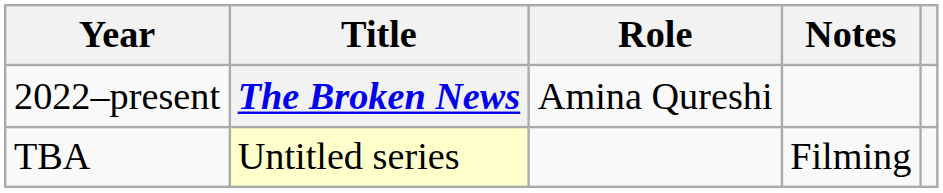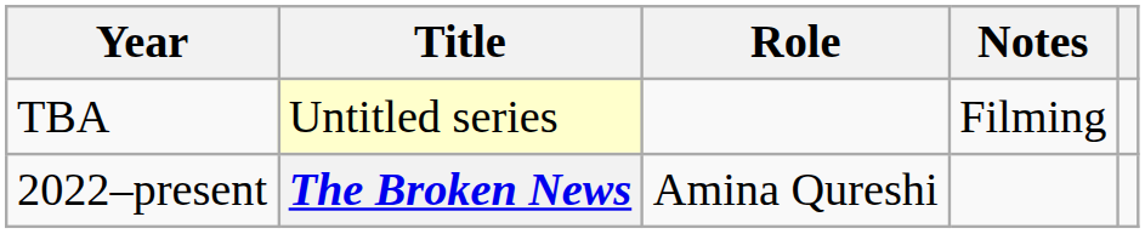rows swapped: 2022–present <-> TBA
